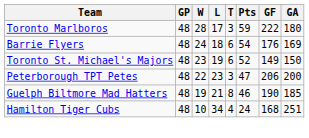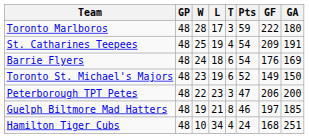+ row: St. Catharines Teepees | 48 | 25 | 19 | 4 | 54 | 209 | 191
Guelph Biltmore Mad Hatters | GF: 190 -> 197
